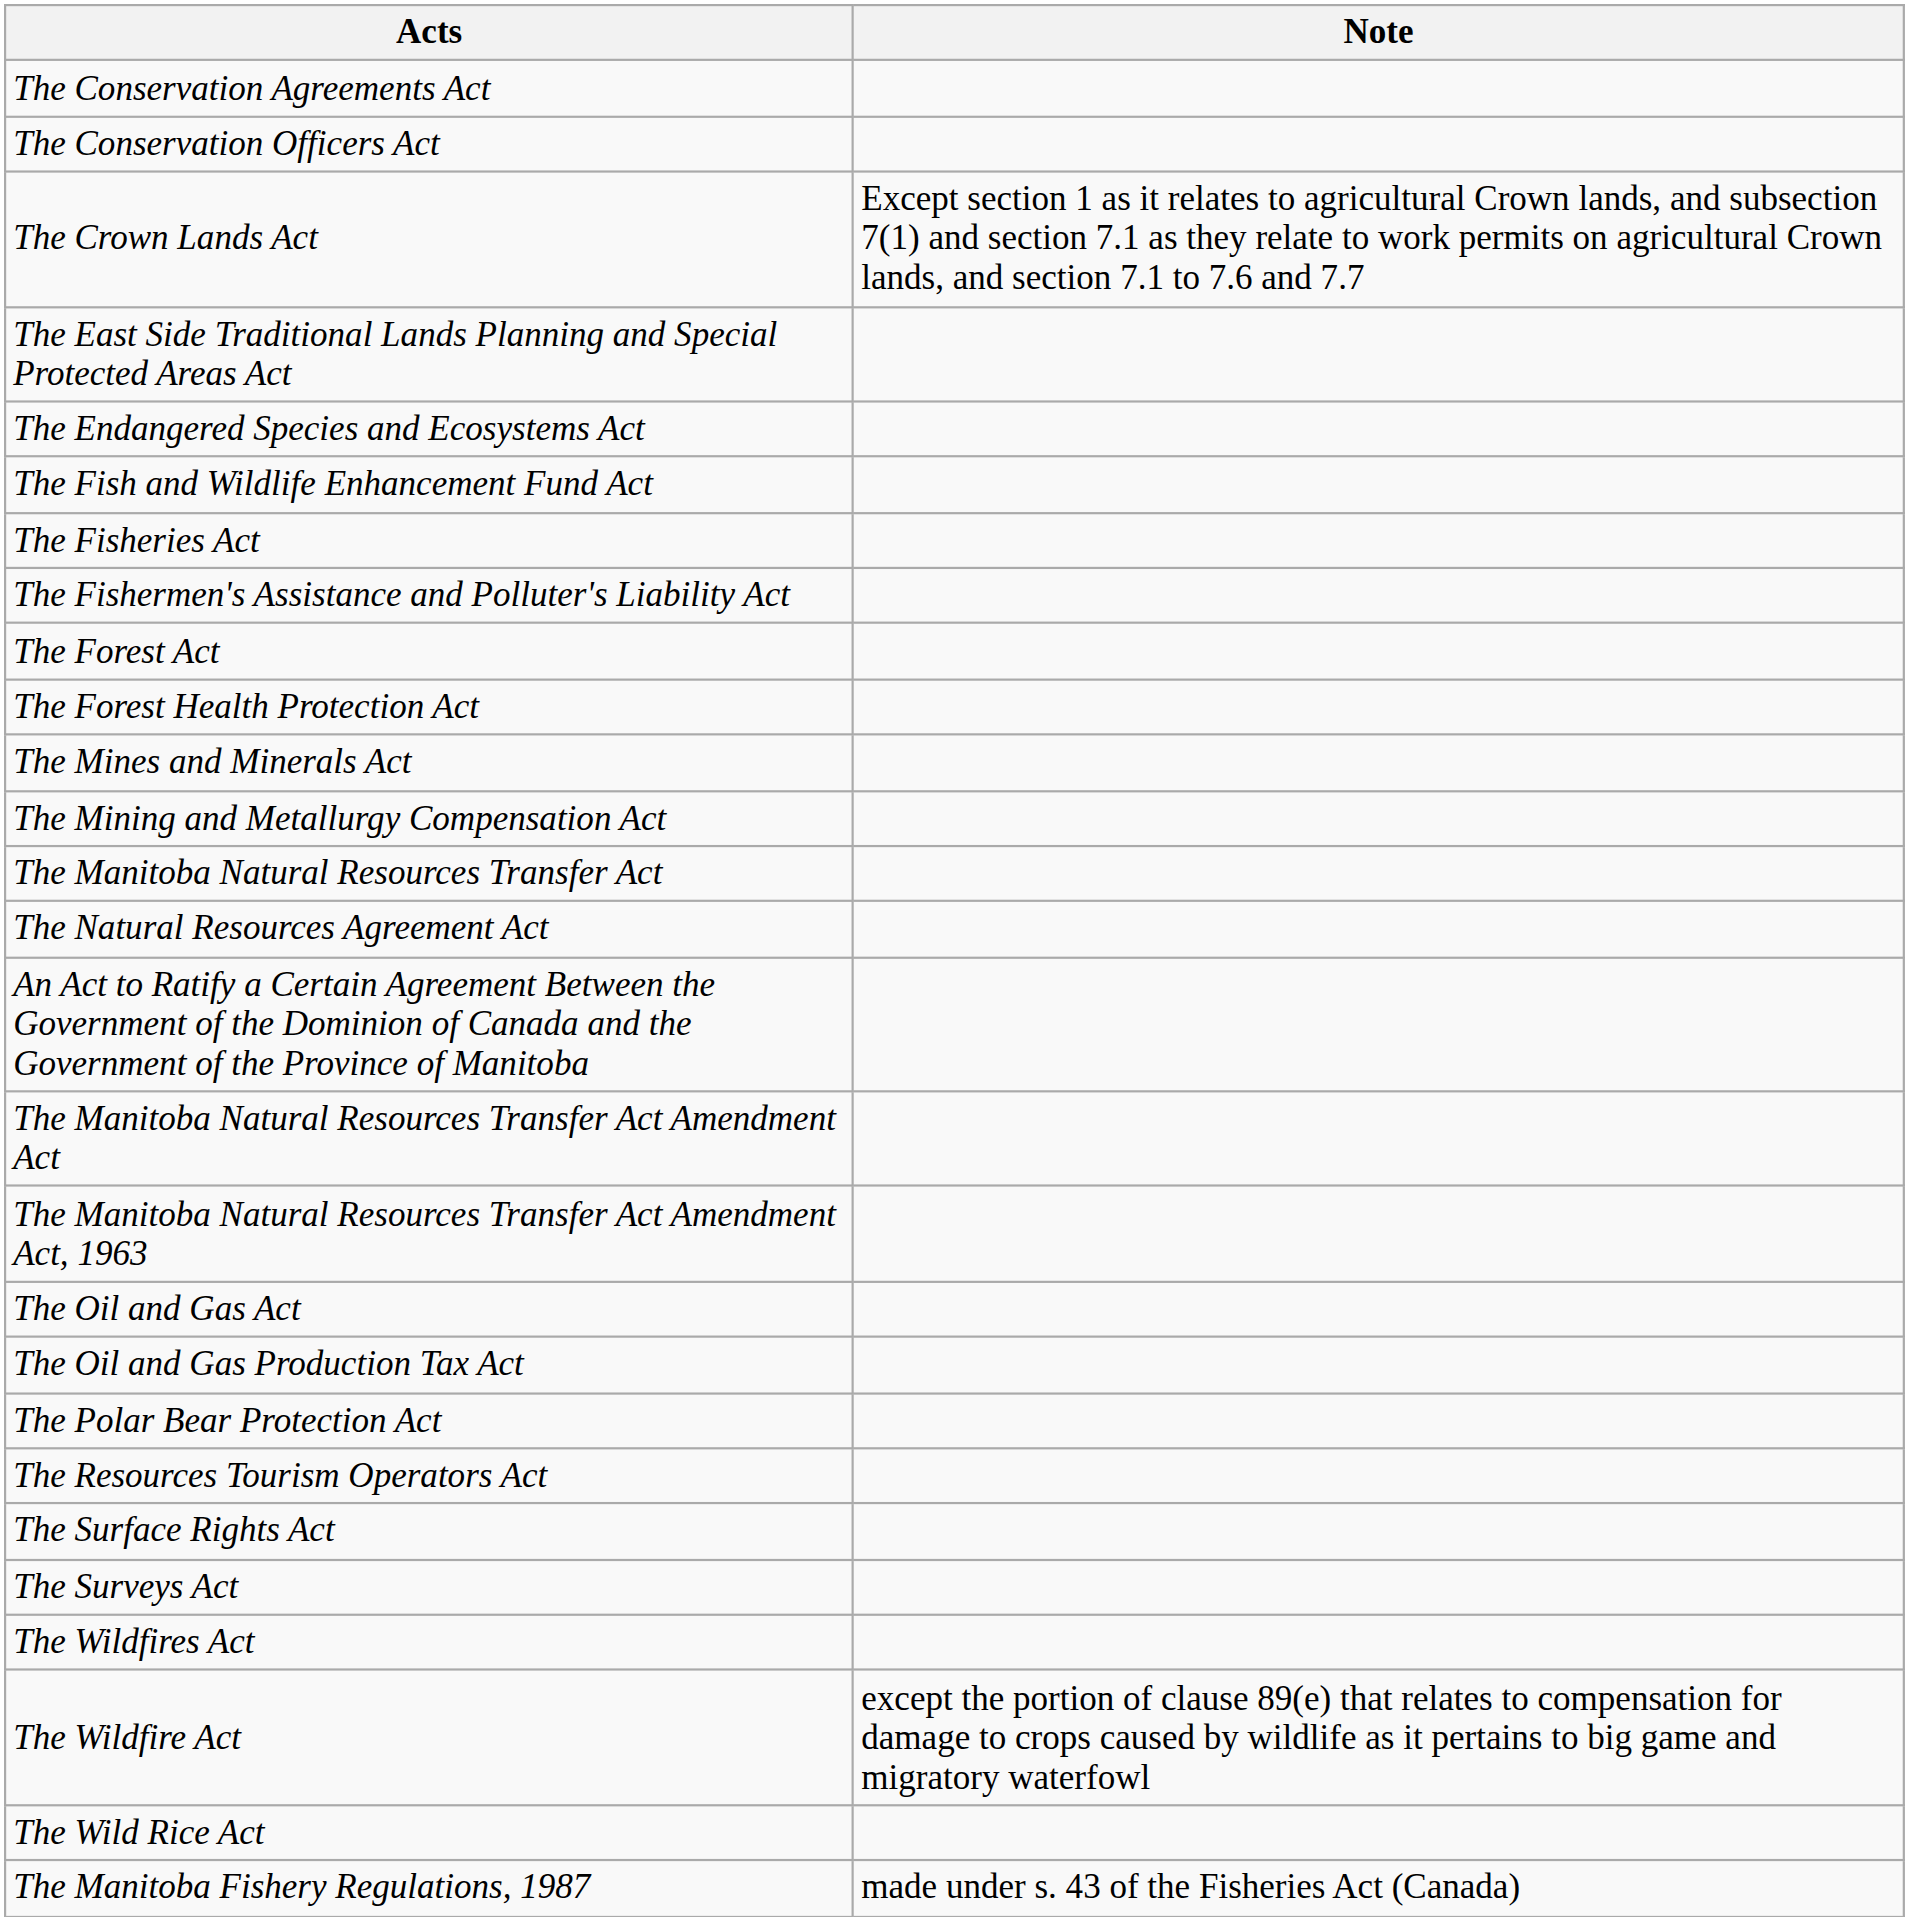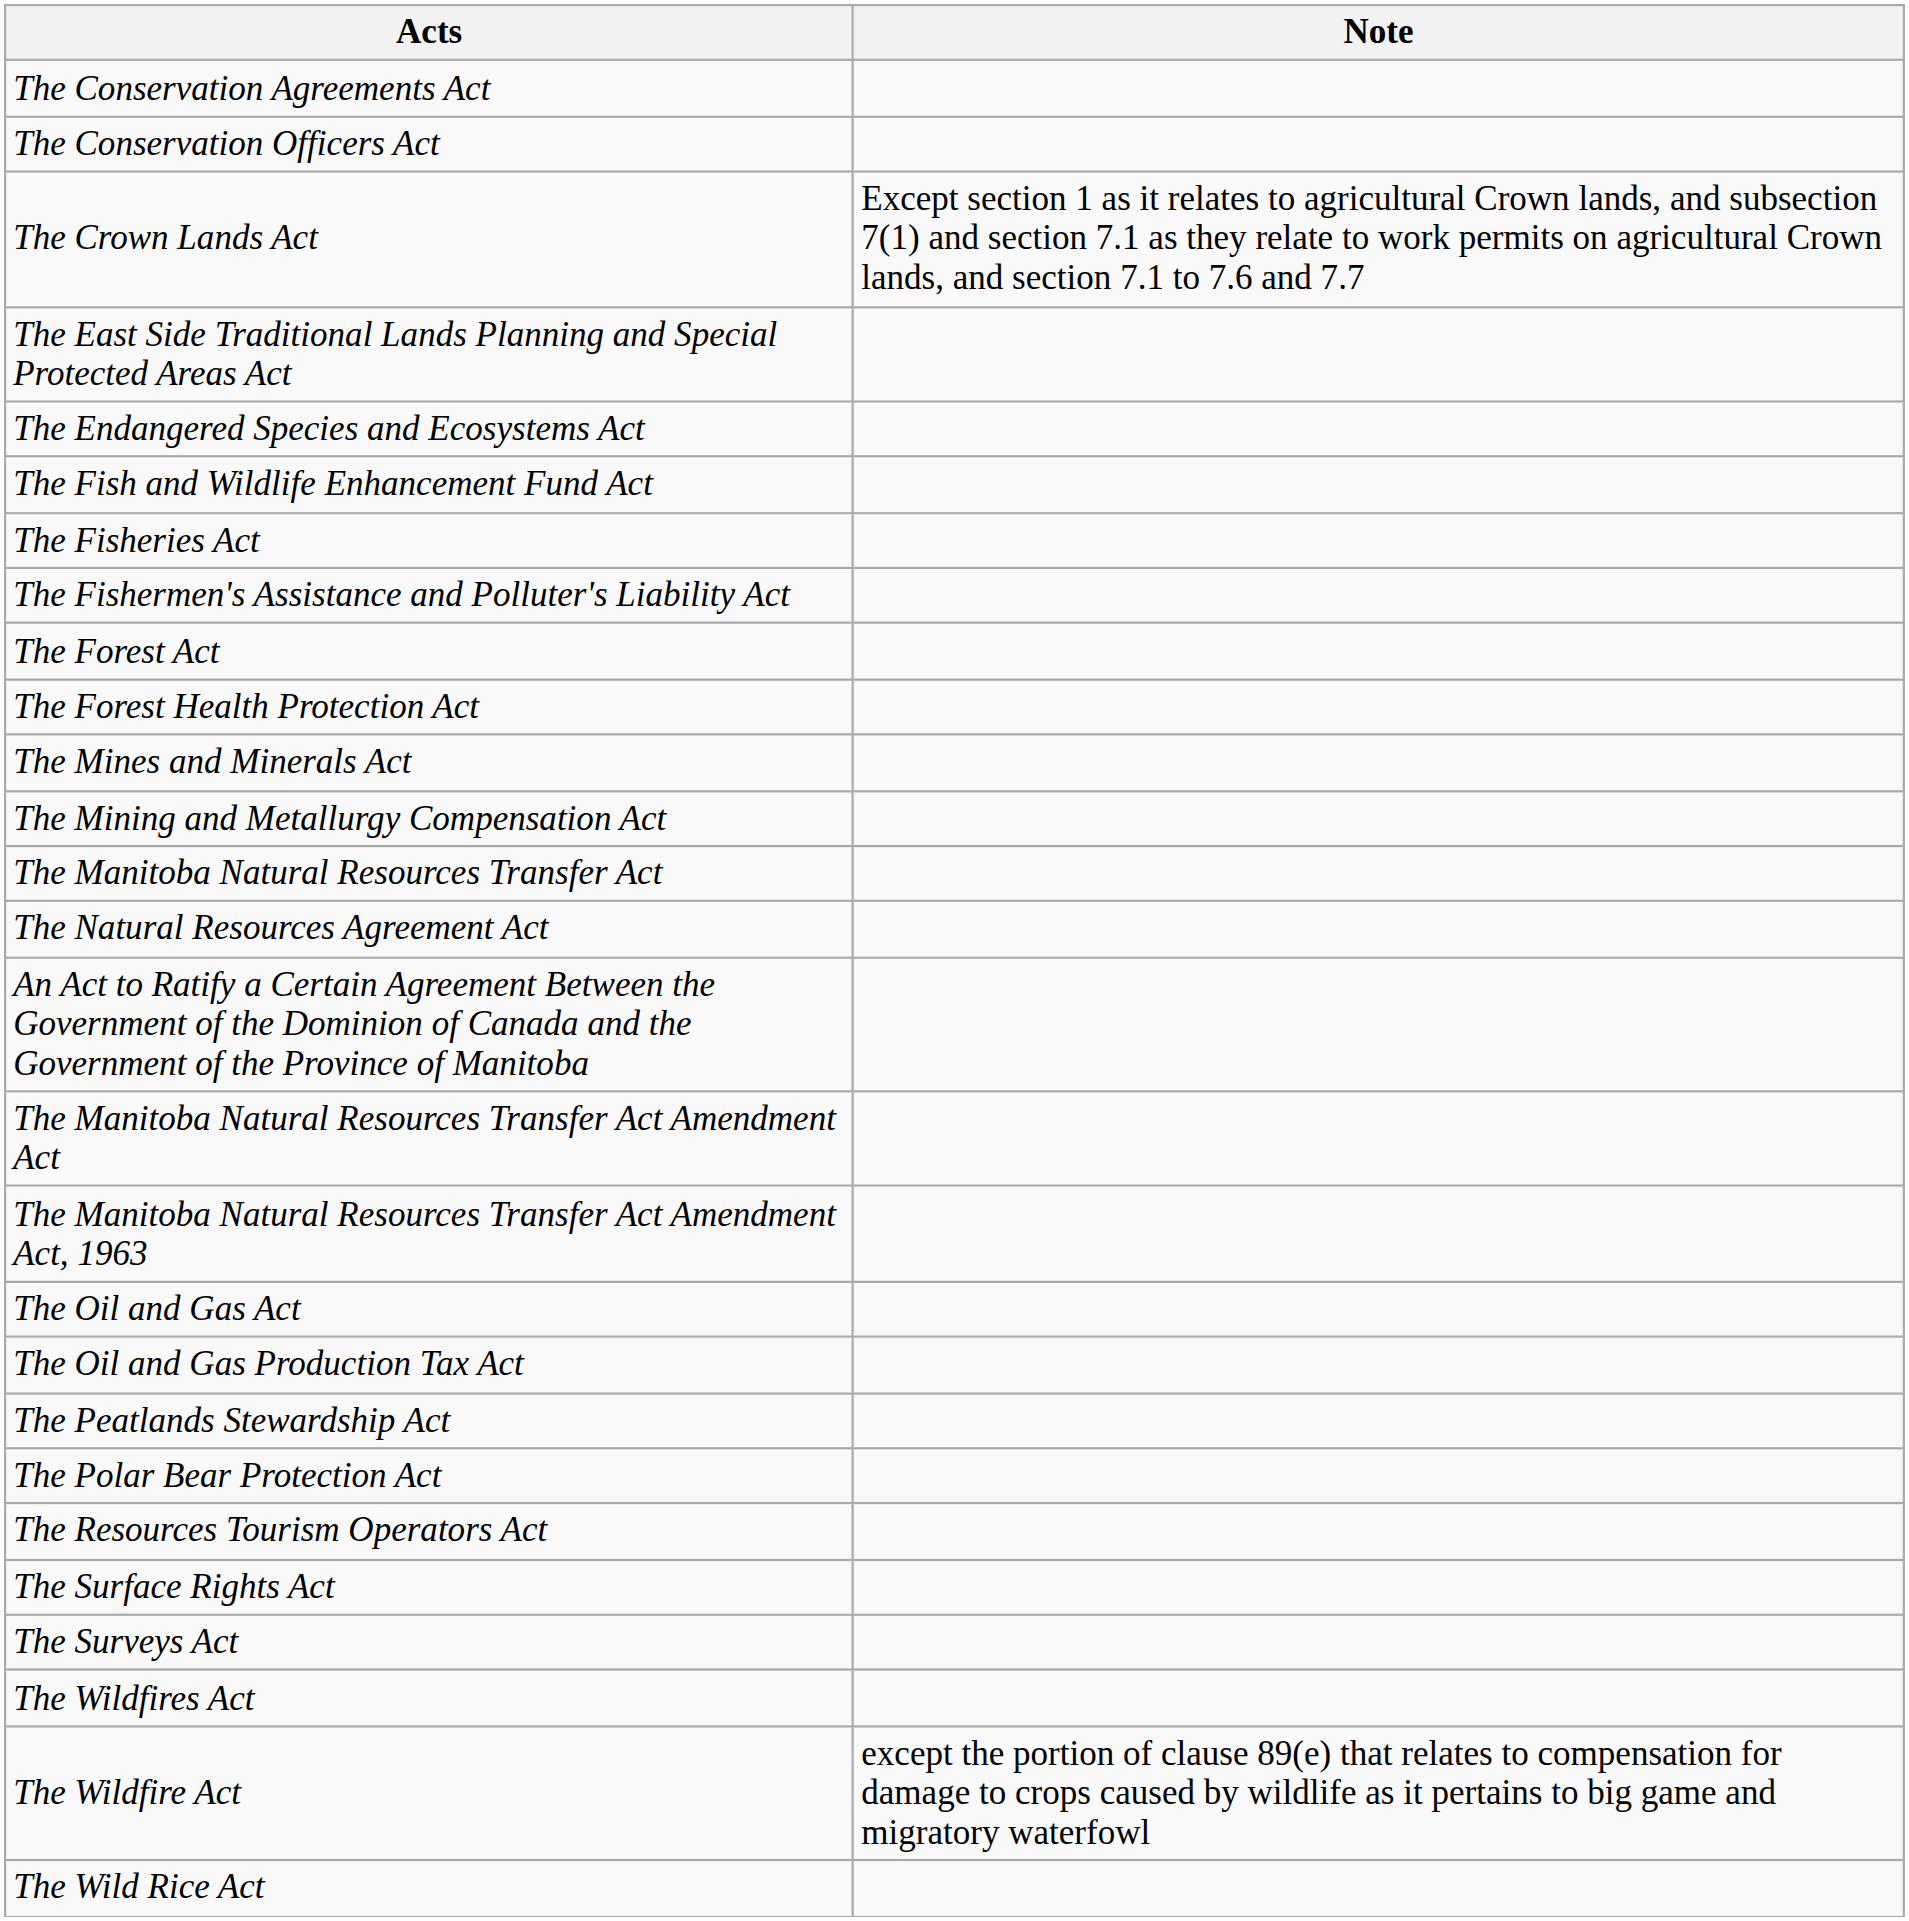+ row: The Peatlands Stewardship Act
- row: The Manitoba Fishery Regulations, 1987 | made under s. 43 of the Fisheries Act (Canada)
